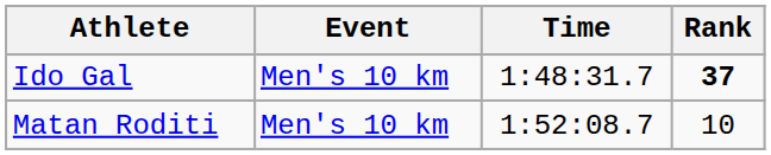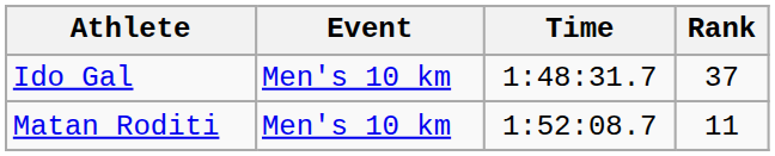Ido Gal | Rank: bold -> normal
Matan Roditi | Rank: 10 -> 11
